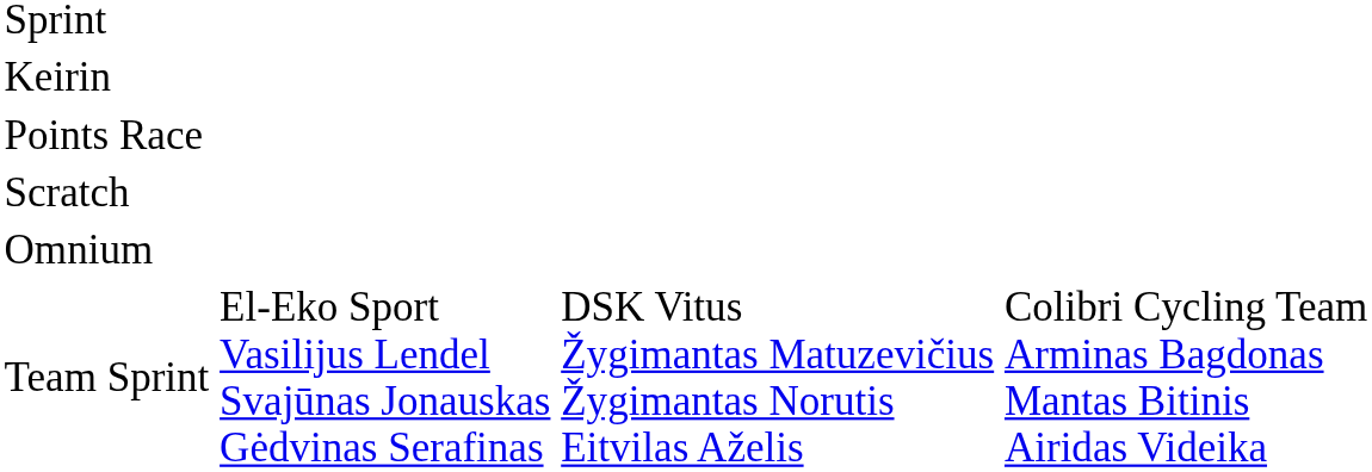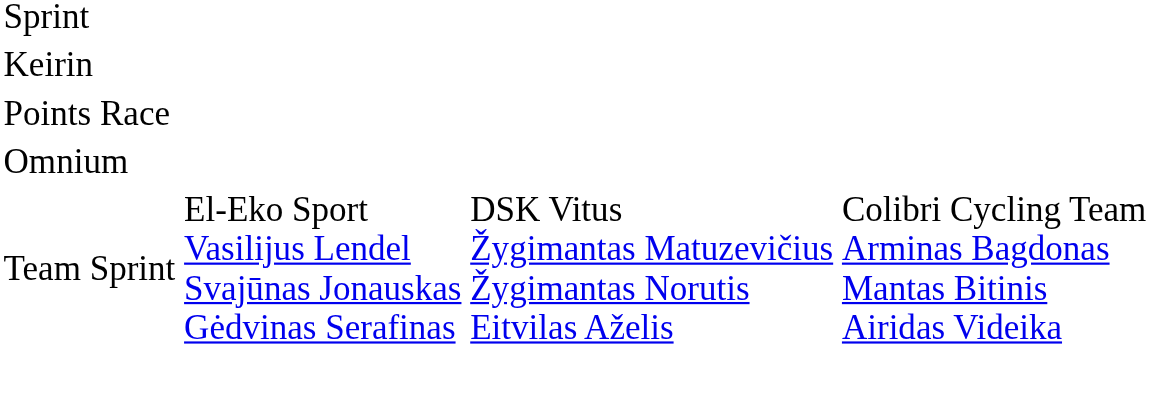- row: Scratch
